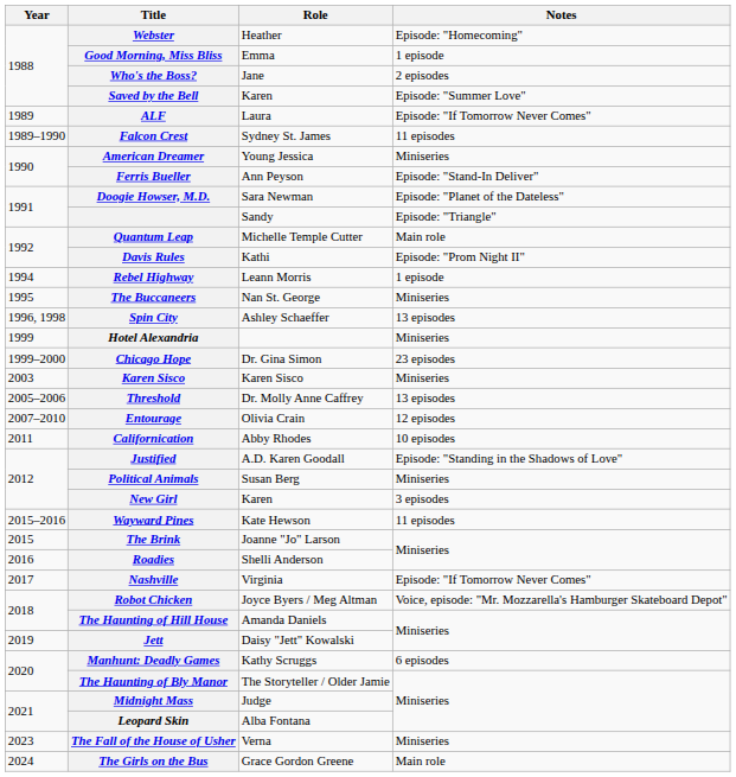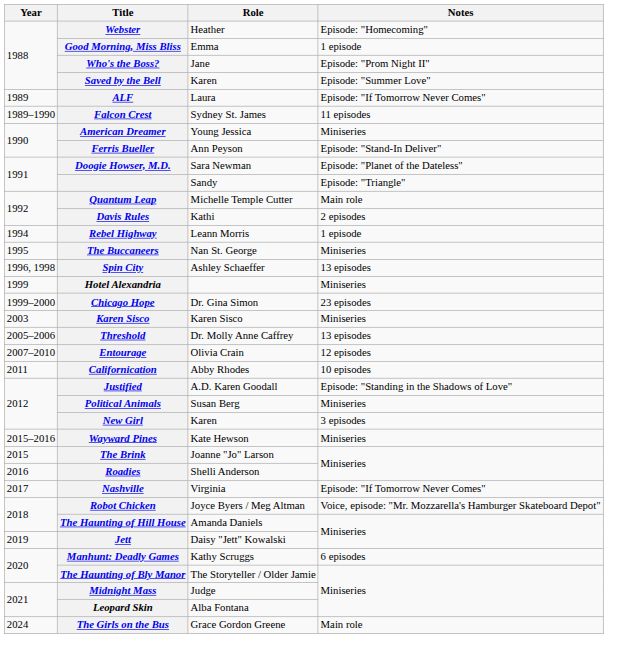Who's the Boss? | Notes: 2 episodes -> Episode: "Prom Night II"
Davis Rules | Notes: Episode: "Prom Night II" -> 2 episodes
Wayward Pines | Notes: 11 episodes -> Miniseries
- row: 2023 | The Fall of the House of Usher | Verna | Miniseries
